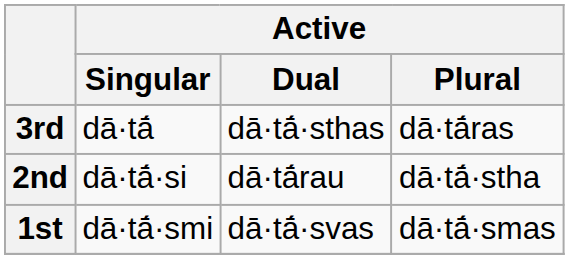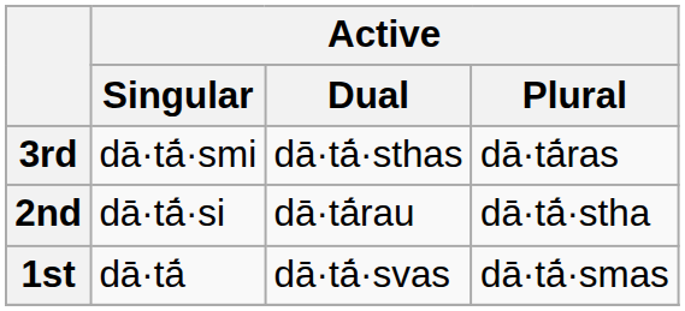3rd | Active / Singular: dā·tā́ -> dā·tā́·smi
1st | Active / Singular: dā·tā́·smi -> dā·tā́
